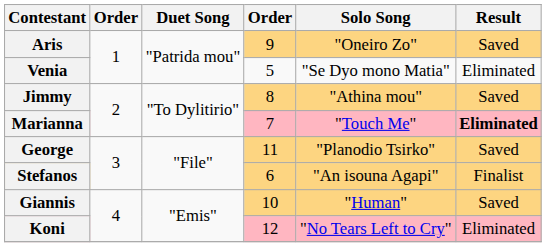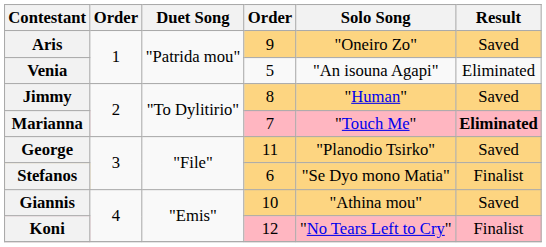Venia | Solo Song: "Se Dyo mono Matia" -> "An isouna Agapi"
Jimmy | Solo Song: "Athina mou" -> "Human"
Stefanos | Solo Song: "An isouna Agapi" -> "Se Dyo mono Matia"
Giannis | Solo Song: "Human" -> "Athina mou"
Koni | Result: Eliminated -> Finalist
